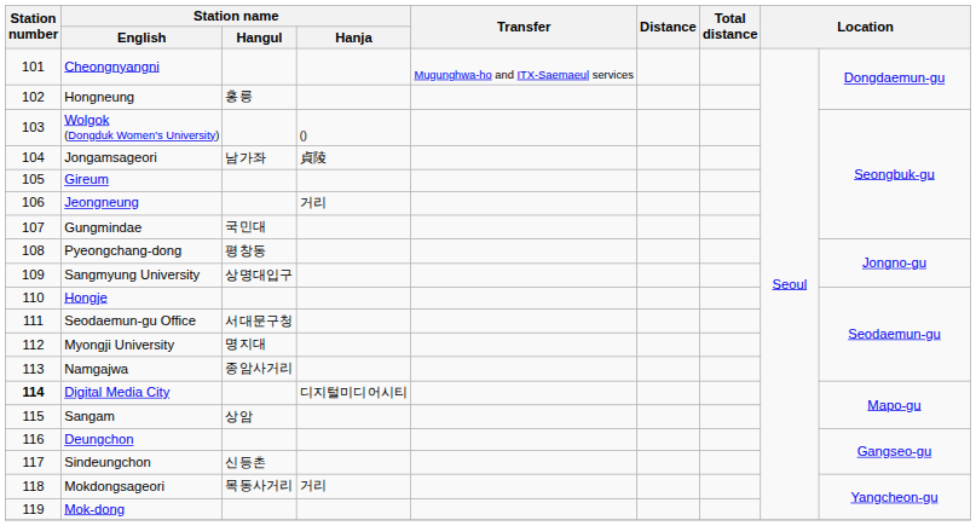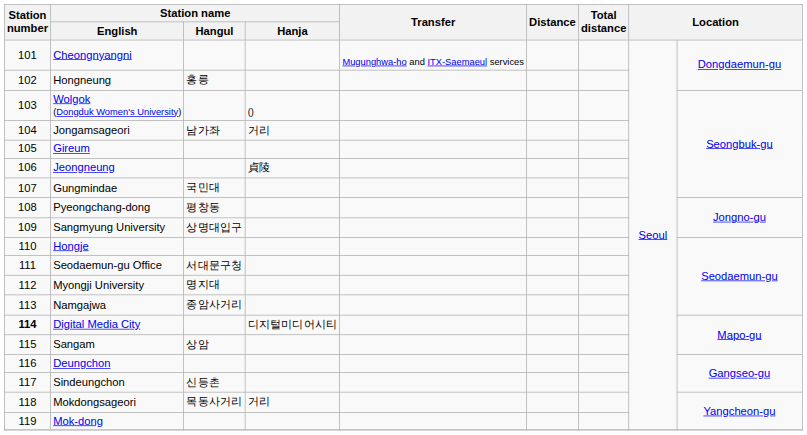Jongamsageori | Station name / Hanja: 貞陵 -> 거리
Jeongneung | Station name / Hanja: 거리 -> 貞陵
